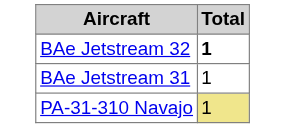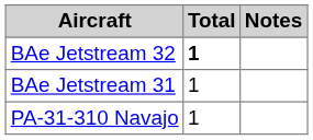+ column: Notes
PA-31-310 Navajo | Total: khaki background -> no background
